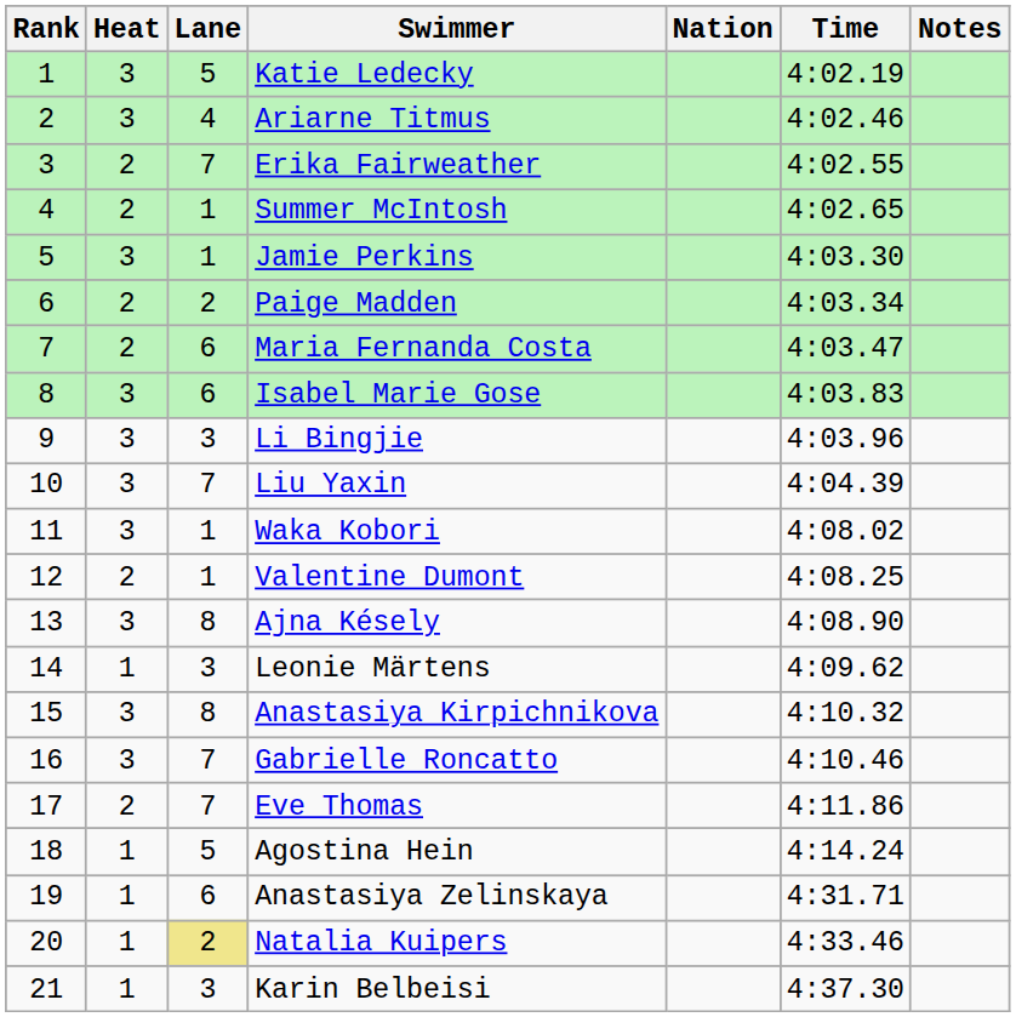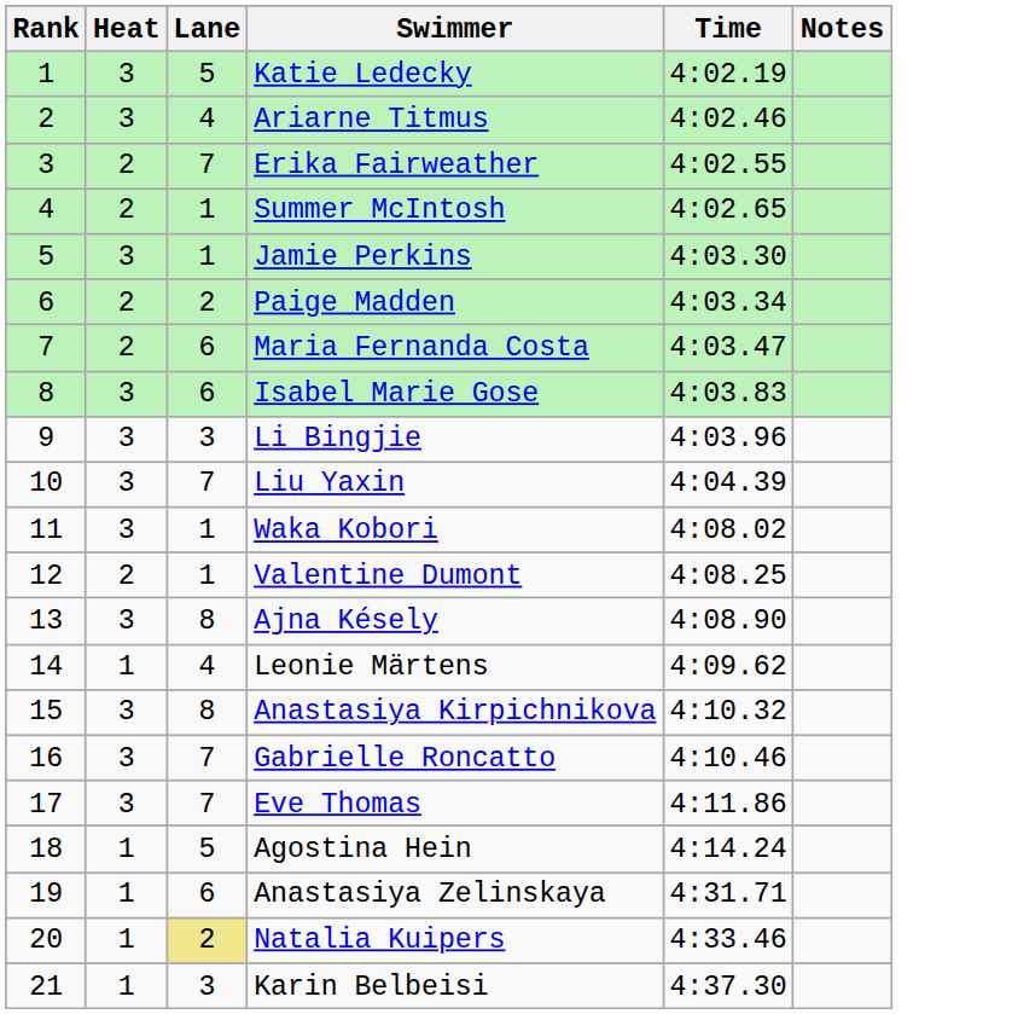- column: Nation
Leonie Märtens | Lane: 3 -> 4
Eve Thomas | Heat: 2 -> 3
